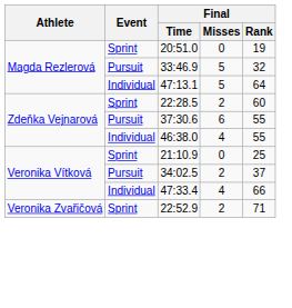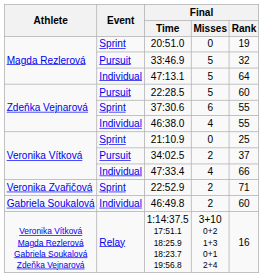22:28.5 | Event: Sprint -> Pursuit
22:28.5 | Final / Misses: 2 -> 5
37:30.6 | Event: Pursuit -> Sprint
+ row: Gabriela Soukalová | Individual | 46:49.8 | 2 | 60
+ row: Veronika Vítková Magda Rezlerová Gabriela Soukalová Zdeňka Vejnarová | Relay | 1:14:37.5 17:51.1 18:25.9 18:23.7 19:56.8 | 3+10 0+2 1+3 0+1 2+4 | 16
